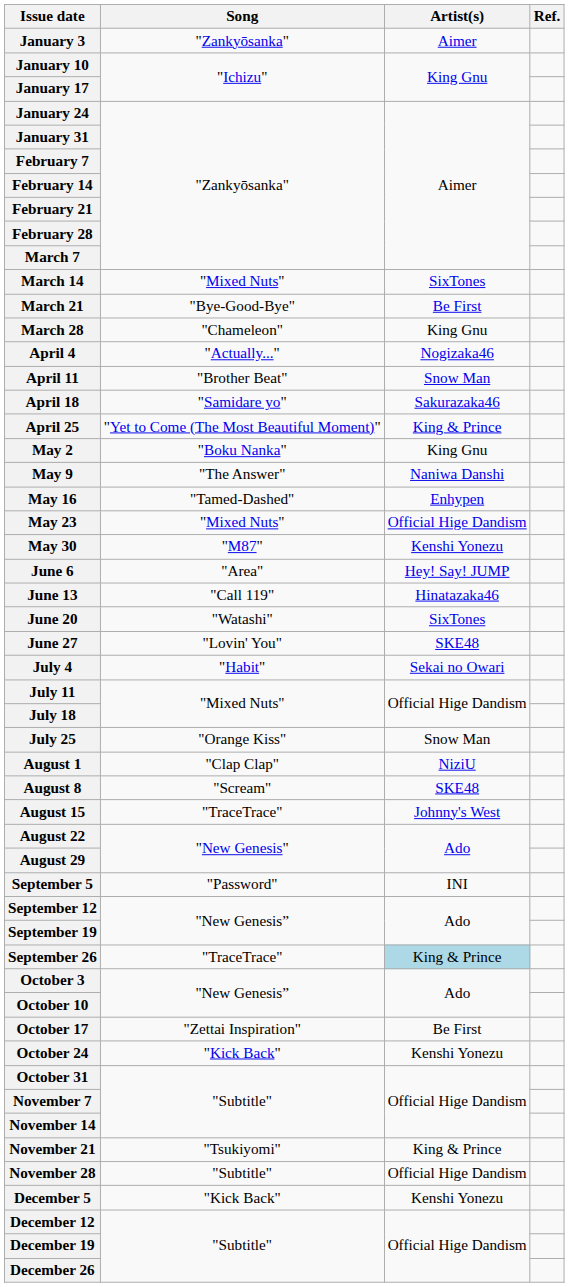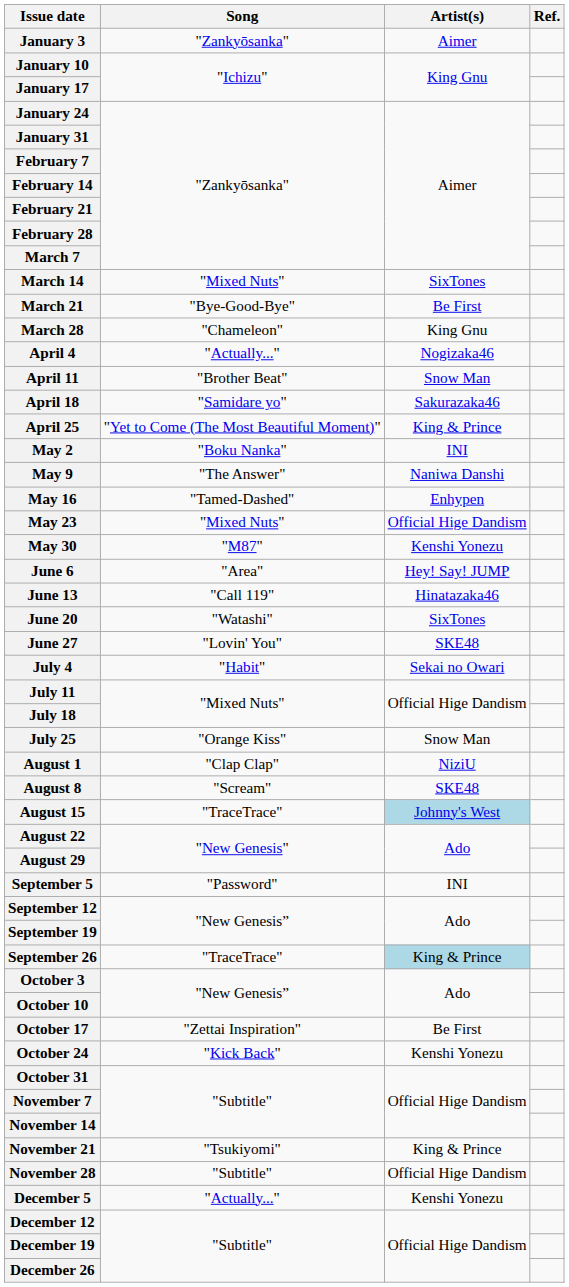May 2 | Artist(s): King Gnu -> INI
August 15 | Artist(s): no background -> lightblue background
December 5 | Song: "Kick Back" -> "Actually..."
